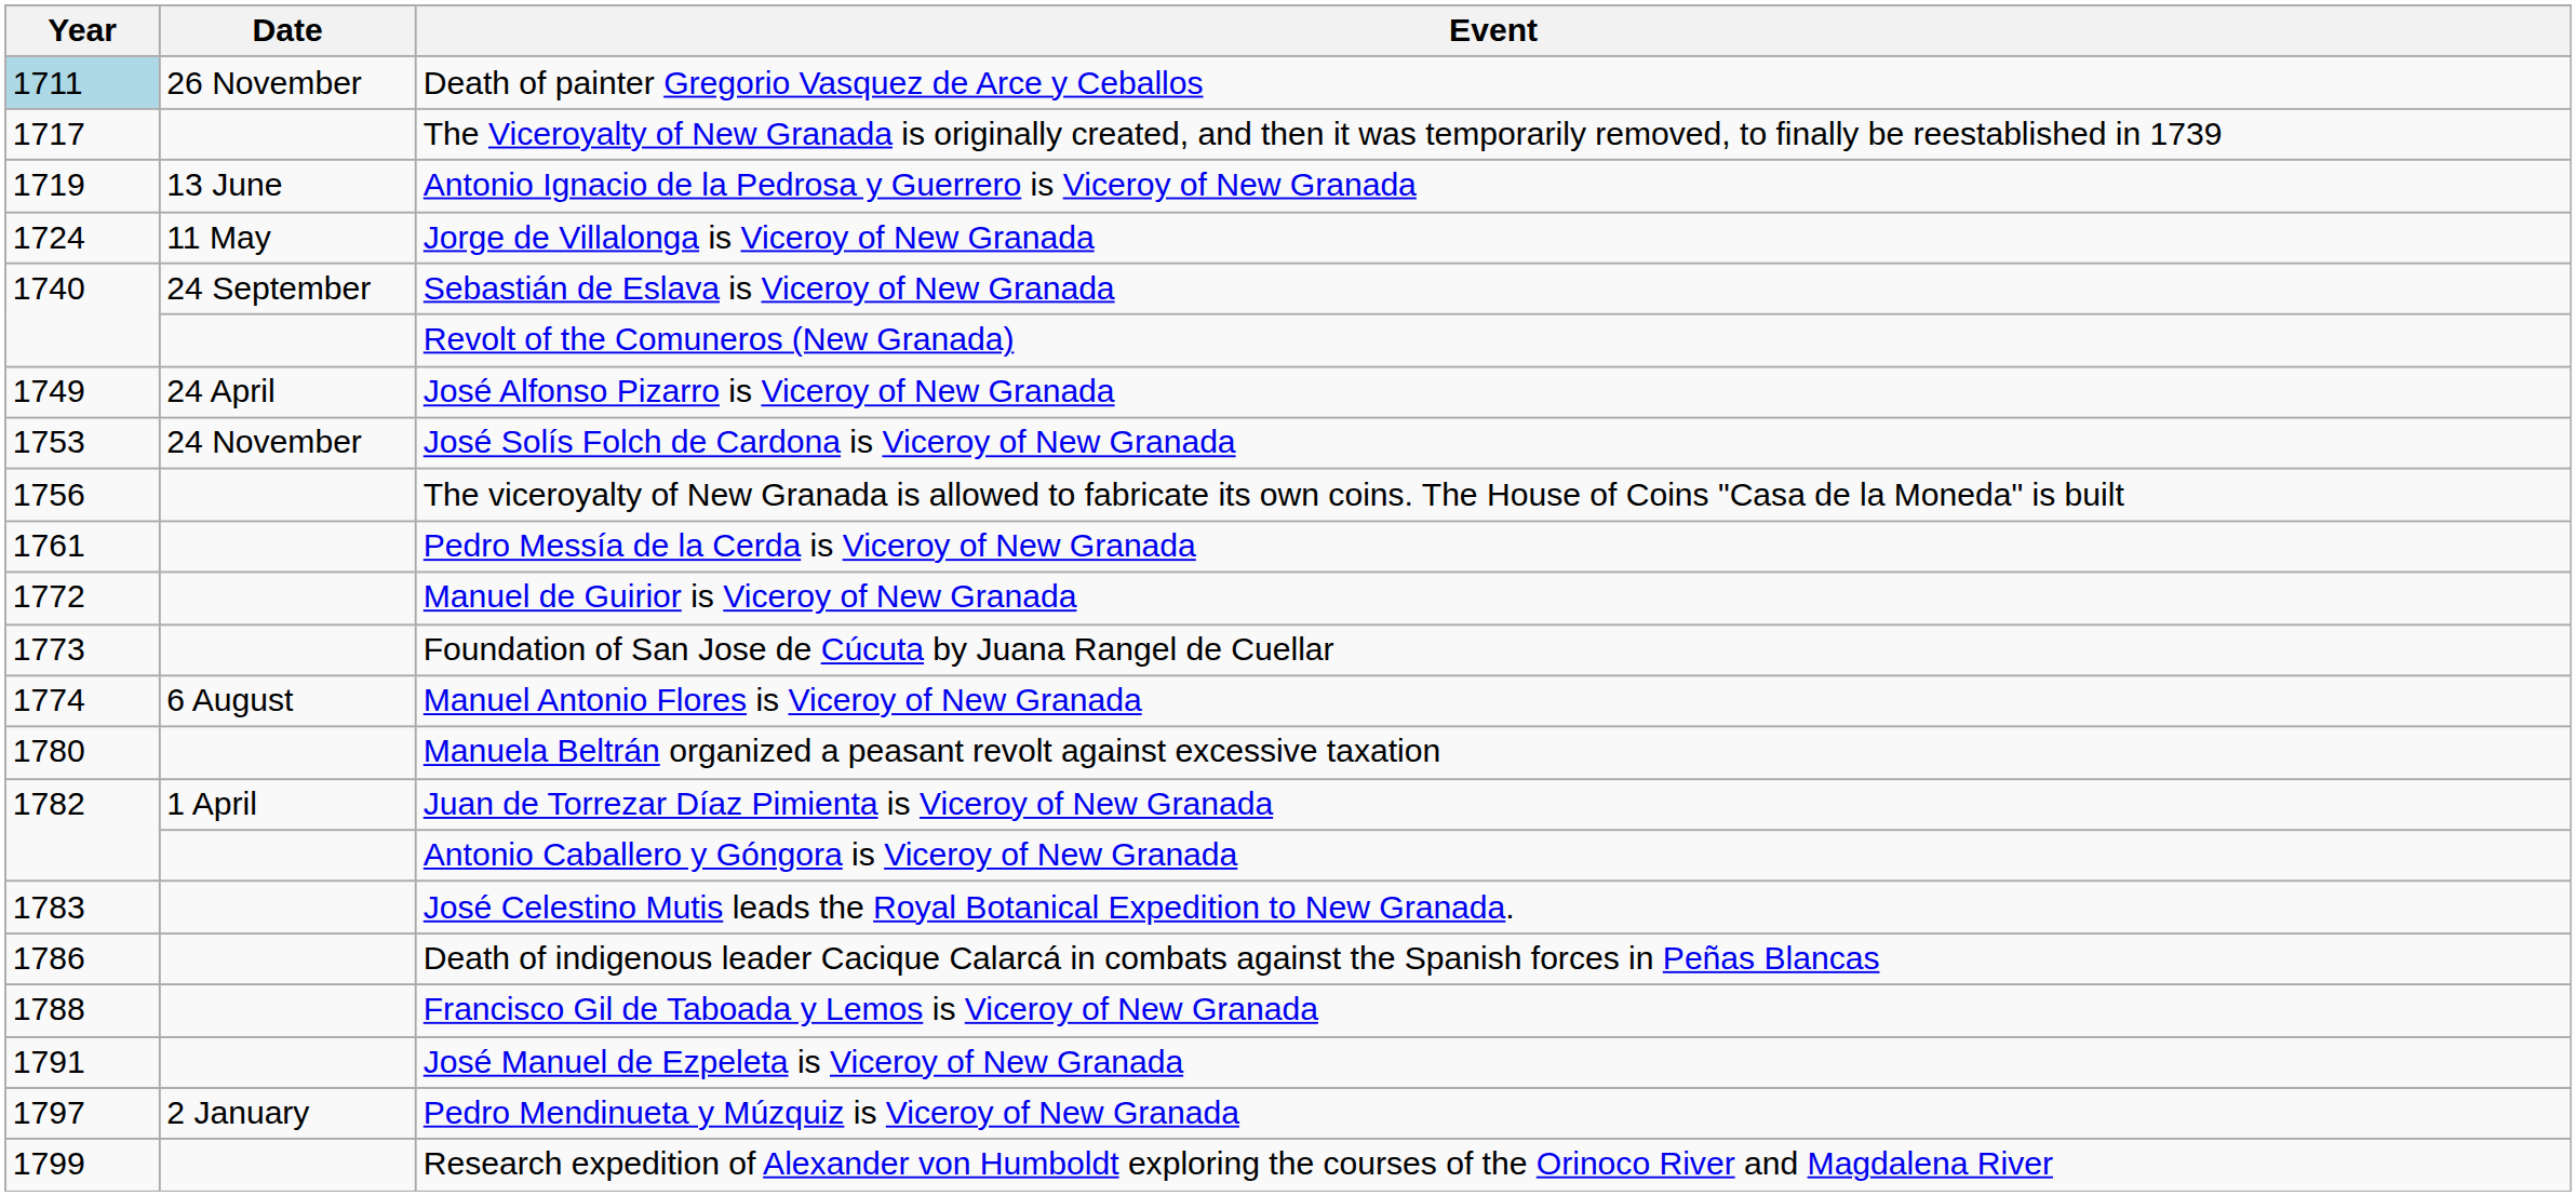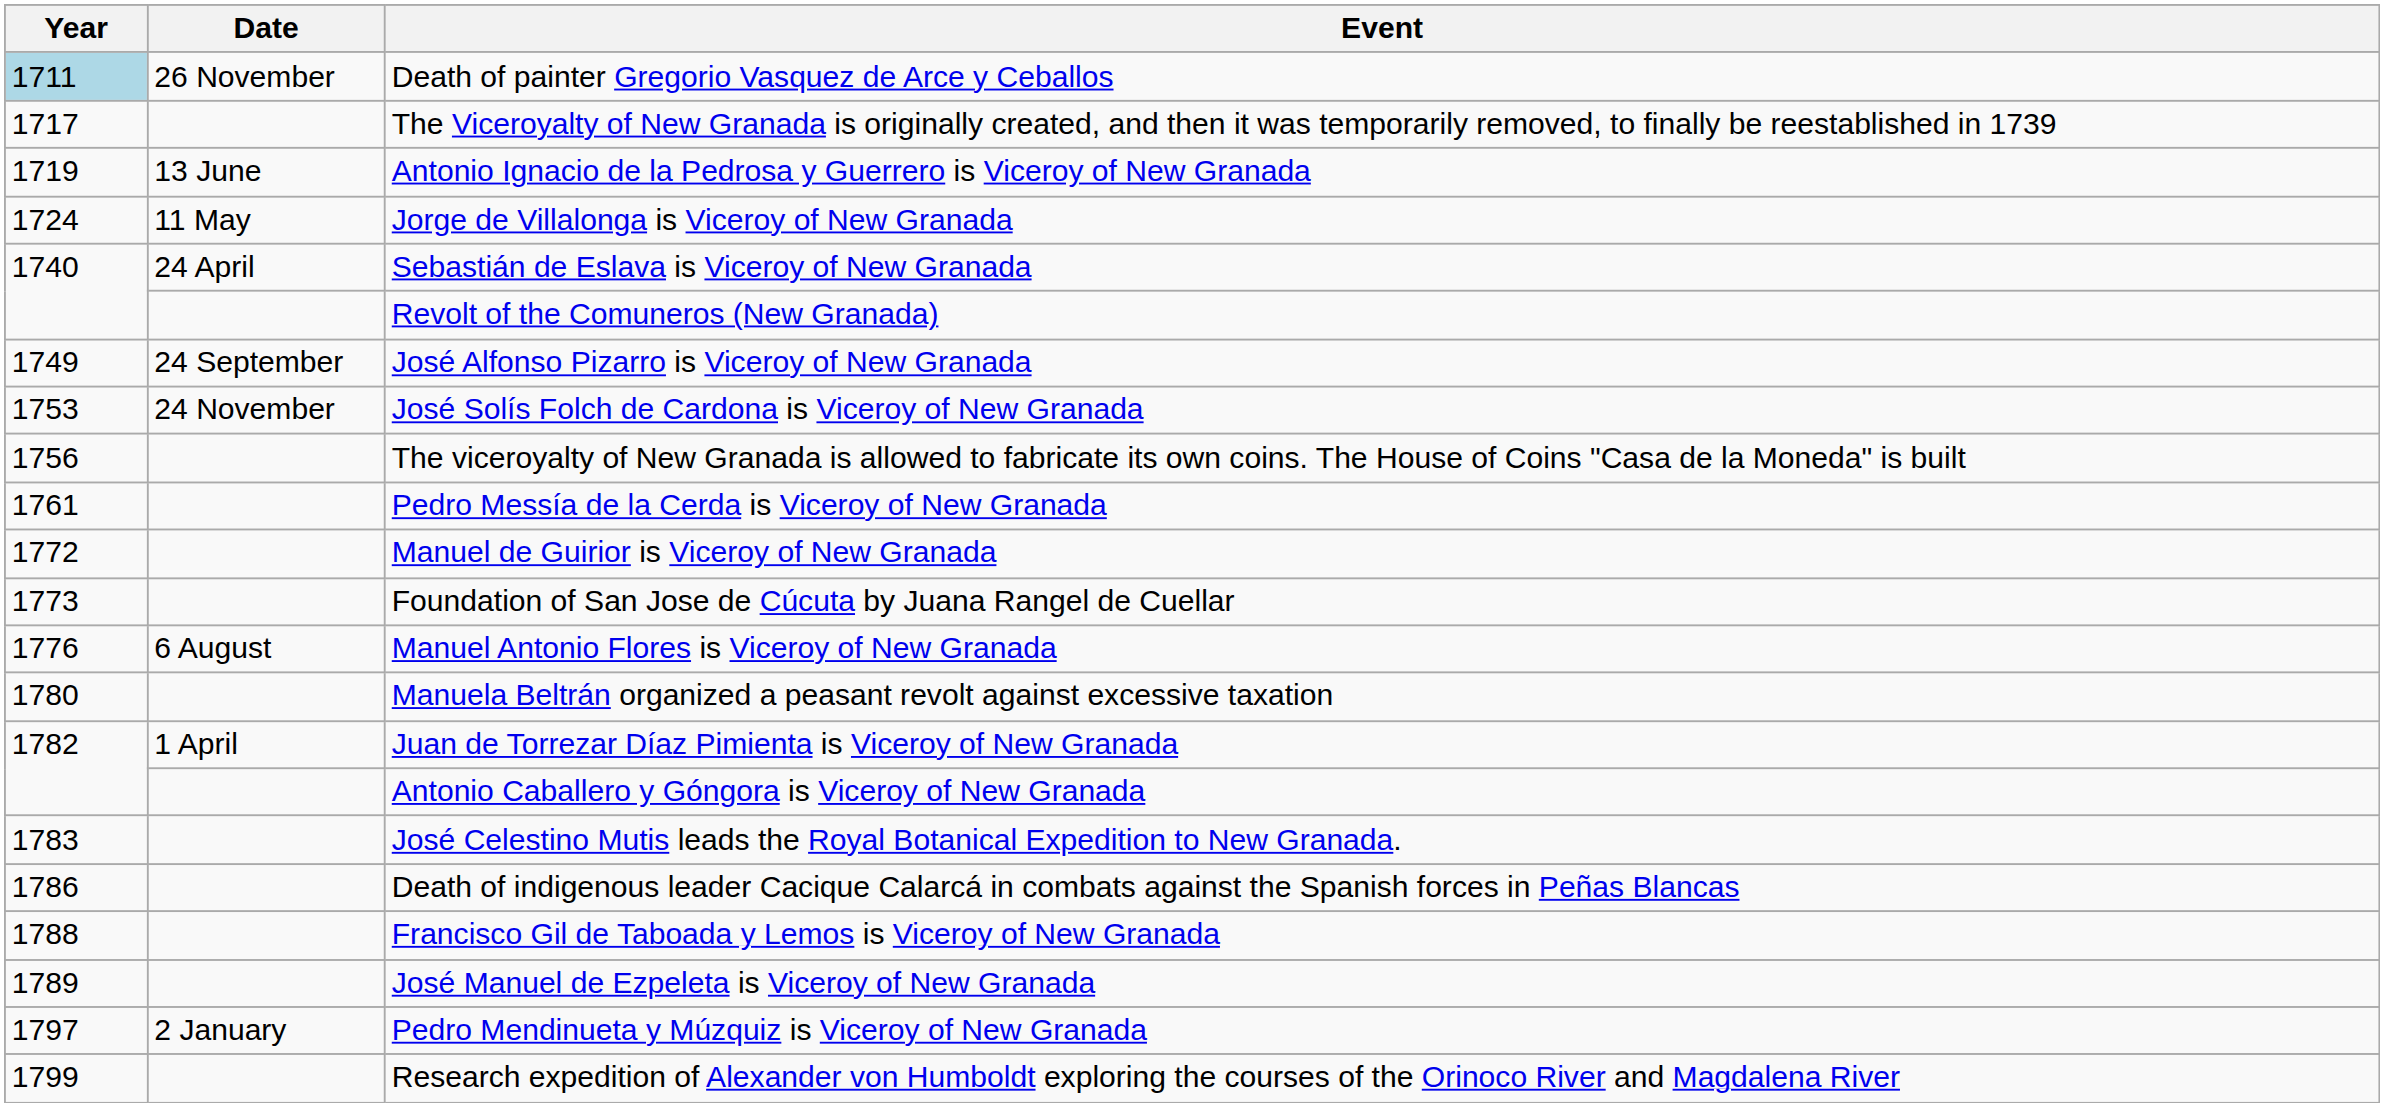Sebastián de Eslava is Viceroy of New Granada | Date: 24 September -> 24 April
José Alfonso Pizarro is Viceroy of New Granada | Date: 24 April -> 24 September
Manuel Antonio Flores is Viceroy of New Granada | Year: 1774 -> 1776
José Manuel de Ezpeleta is Viceroy of New Granada | Year: 1791 -> 1789
